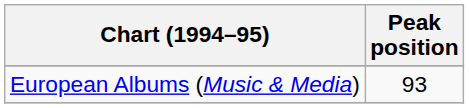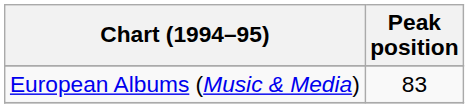European Albums (Music & Media) | Peak position: 93 -> 83
